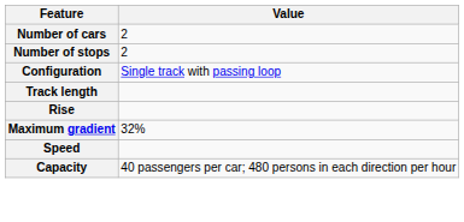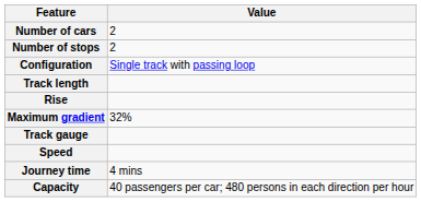+ row: Track gauge
+ row: Journey time | 4 mins
